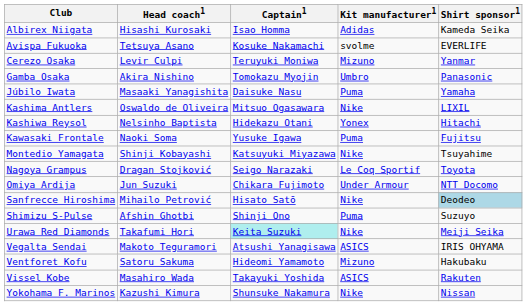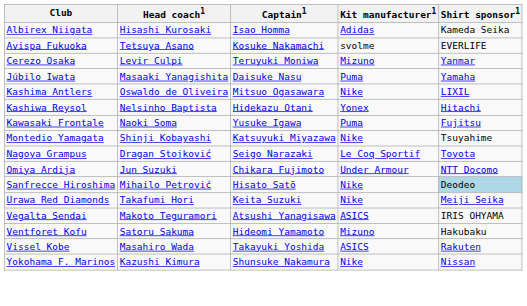- row: Gamba Osaka | Akira Nishino | Tomokazu Myojin | Umbro | Panasonic
- row: Shimizu S-Pulse | Afshin Ghotbi | Shinji Ono | Puma | Suzuyo
Urawa Red Diamonds | Captain1: paleturquoise background -> no background
